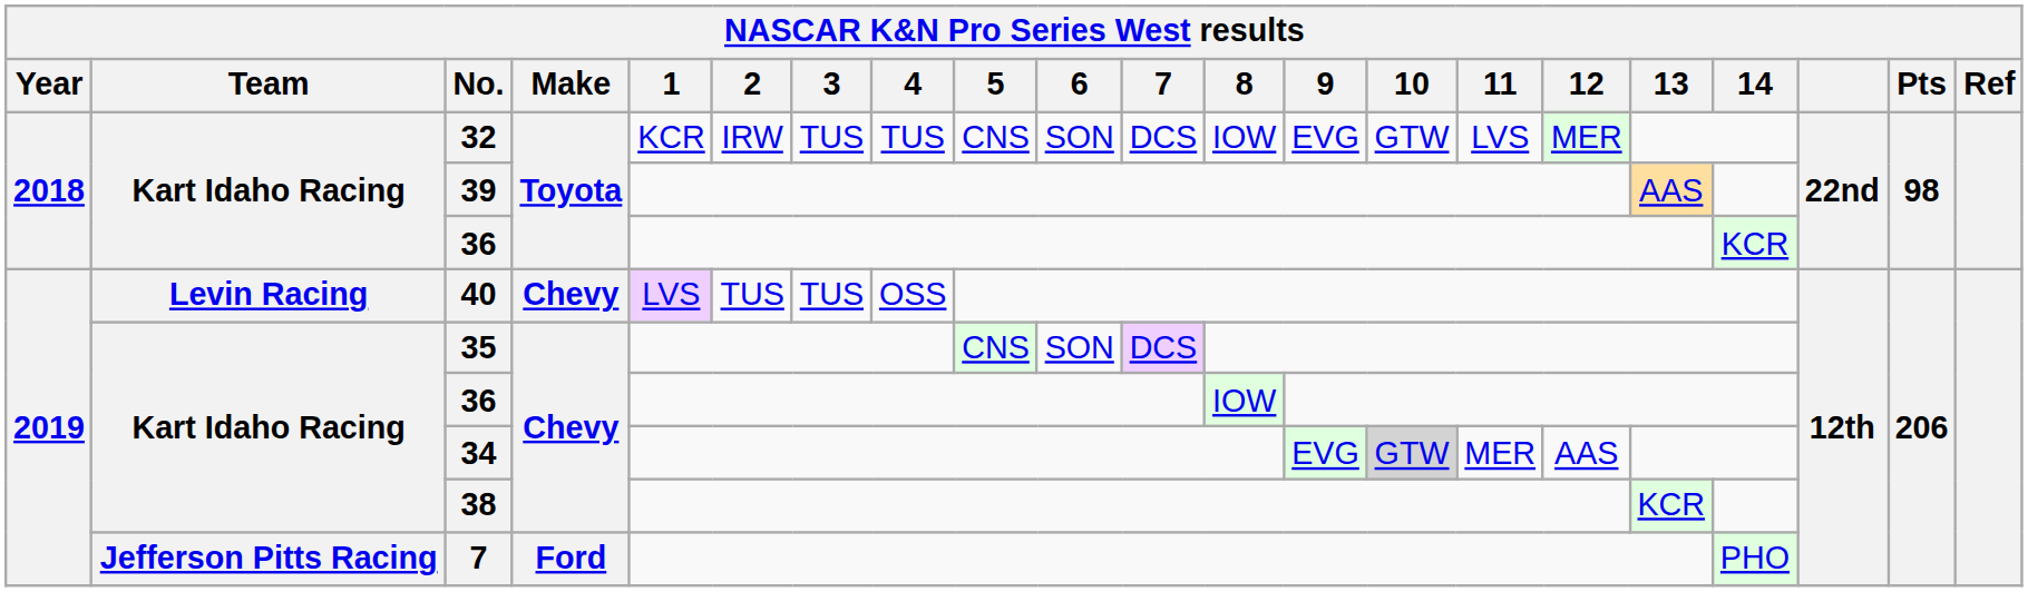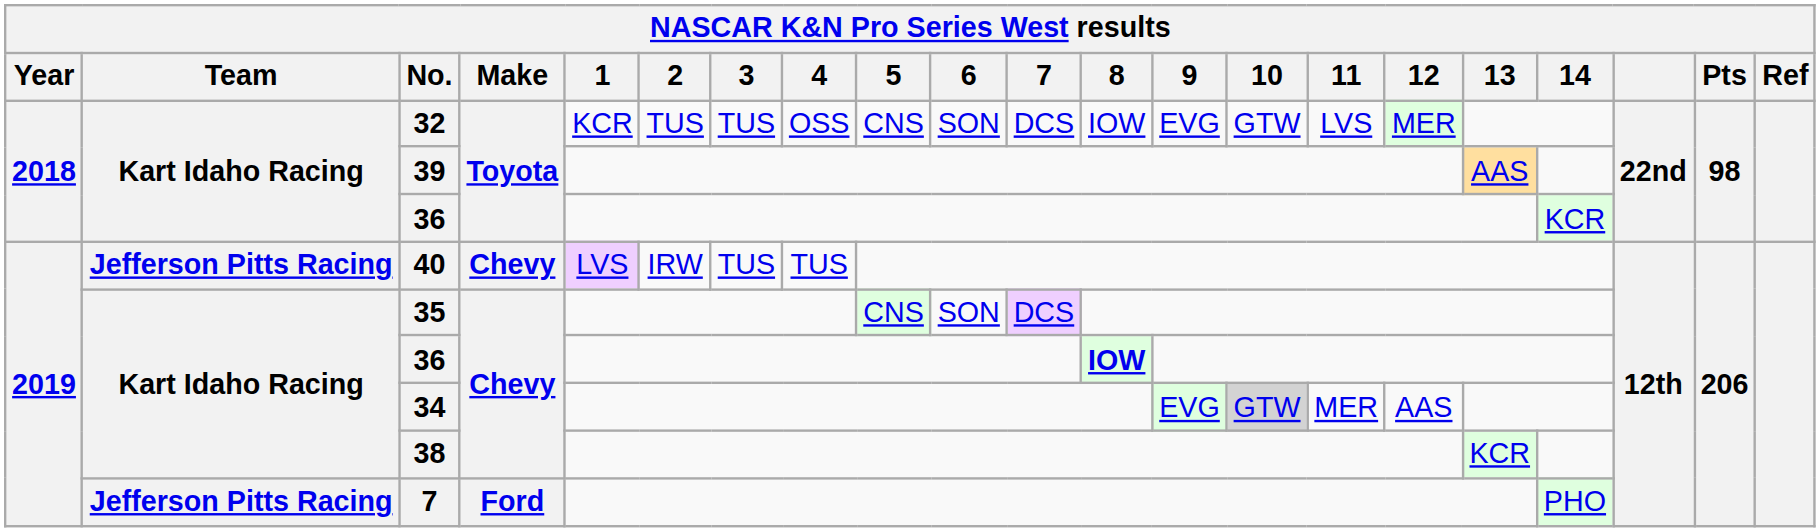32 | 2: IRW -> TUS
32 | 4: TUS -> OSS
40 | Team: Levin Racing -> Jefferson Pitts Racing
40 | 2: TUS -> IRW
40 | 4: OSS -> TUS
36 / Chevy | 8: normal -> bold
